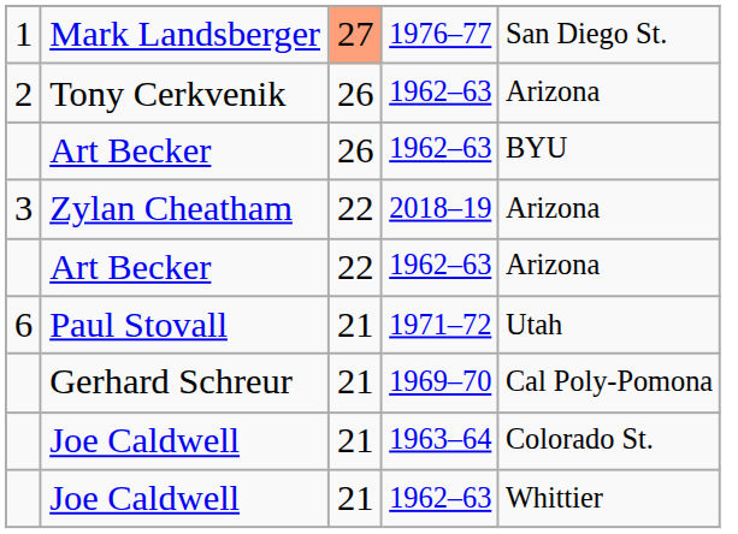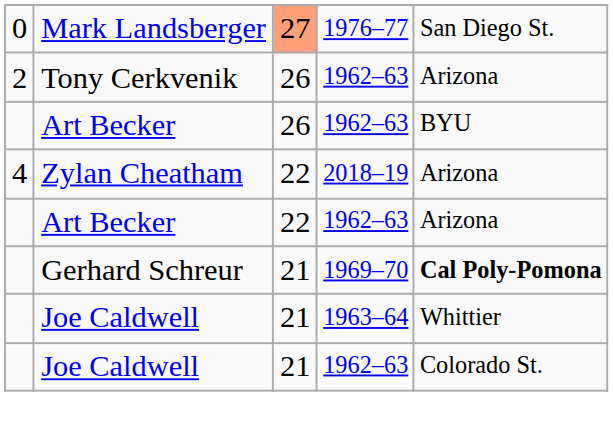Mark Landsberger | column 1: 1 -> 0
Zylan Cheatham | column 1: 3 -> 4
- row: 6 | Paul Stovall | 21 | 1971–72 | Utah
Gerhard Schreur | column 5: normal -> bold
Joe Caldwell / 1963–64 | column 5: Colorado St. -> Whittier
Joe Caldwell / 1962–63 | column 5: Whittier -> Colorado St.
